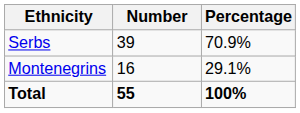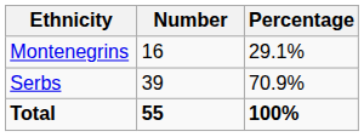rows swapped: Serbs <-> Montenegrins
